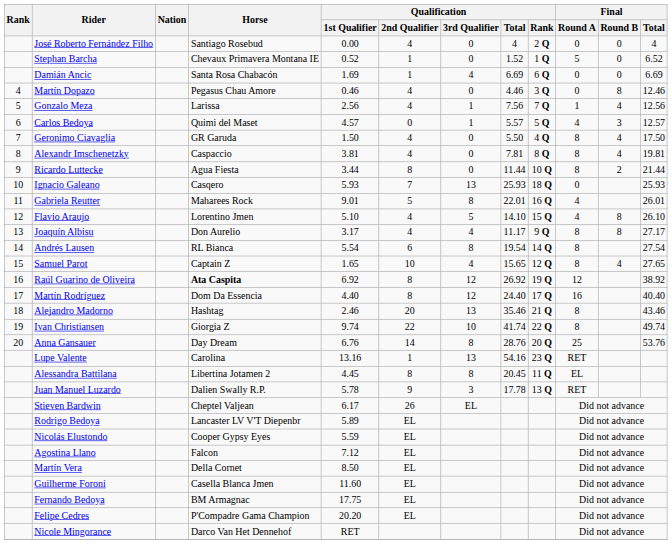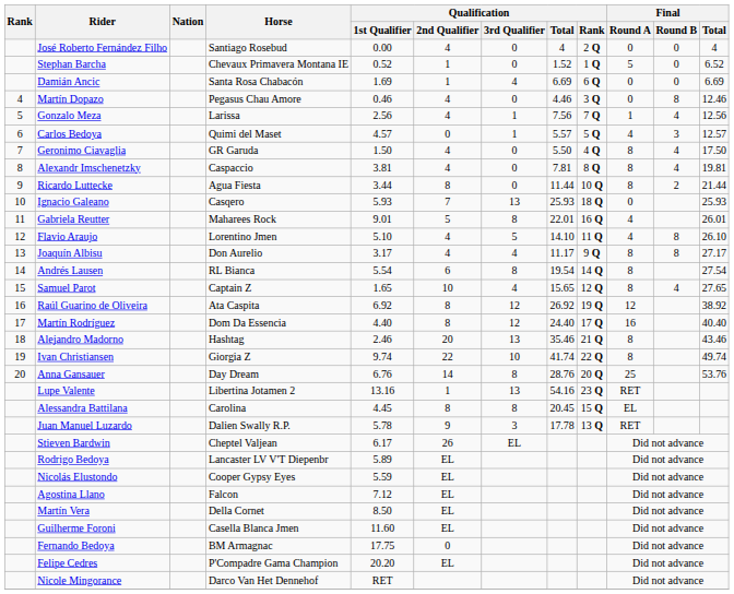Flavio Araujo | Qualification / Rank: 15 Q -> 11 Q
Raúl Guarino de Oliveira | Horse: bold -> normal
Lupe Valente | Horse: Carolina -> Libertina Jotamen 2
Alessandra Battilana | Horse: Libertina Jotamen 2 -> Carolina
Alessandra Battilana | Qualification / Rank: 11 Q -> 15 Q
Fernando Bedoya | Qualification / 2nd Qualifier: EL -> 0
